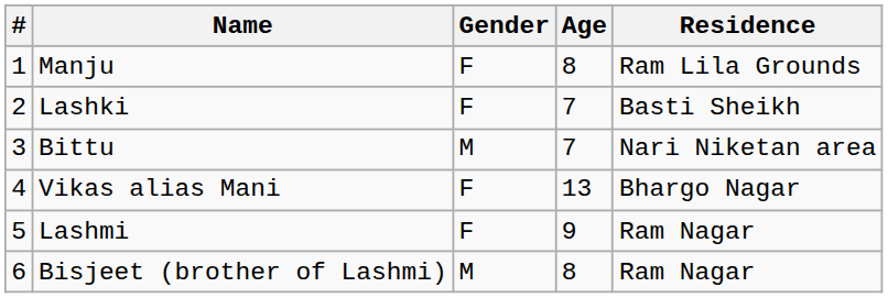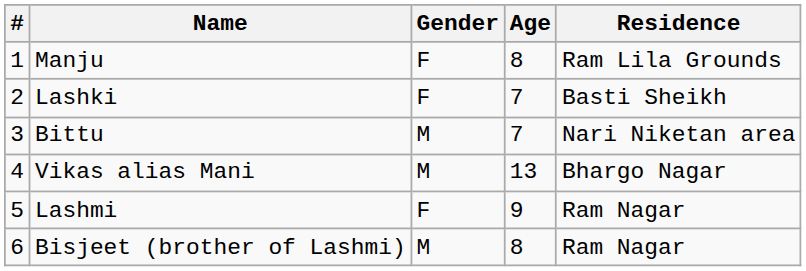Vikas alias Mani | Gender: F -> M
